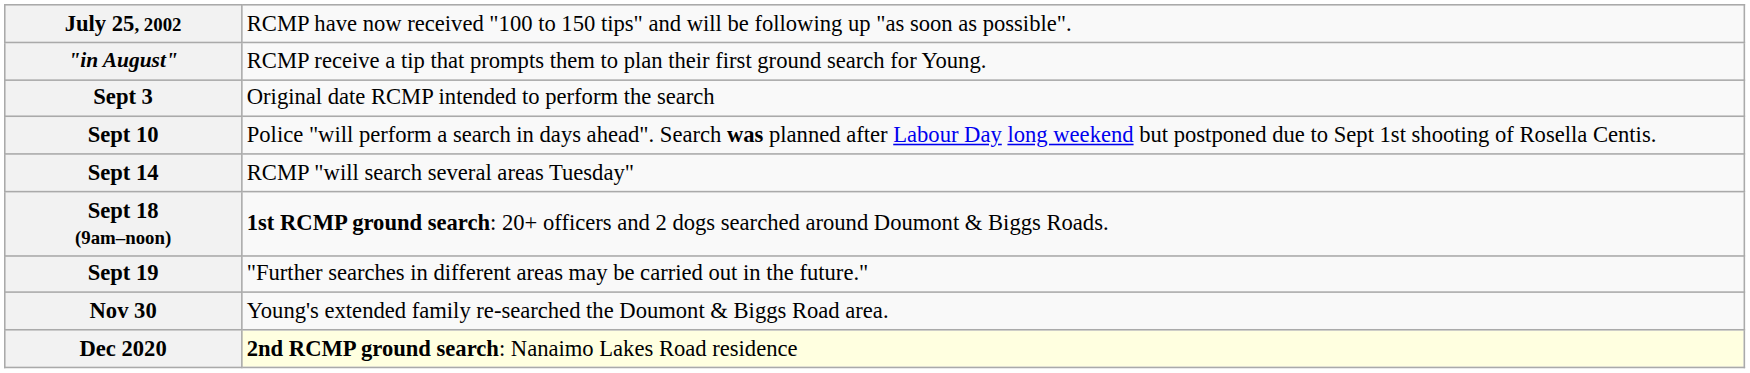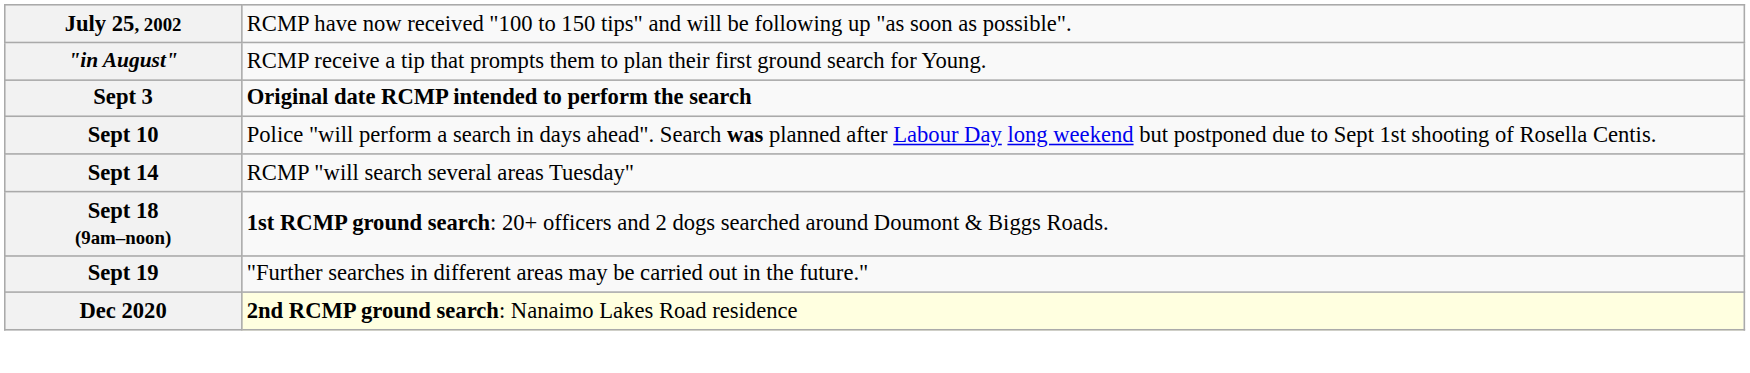Sept 3 | column 2: normal -> bold
- row: Nov 30 | Young's extended family re-searched the Doumont & Biggs Road area.
